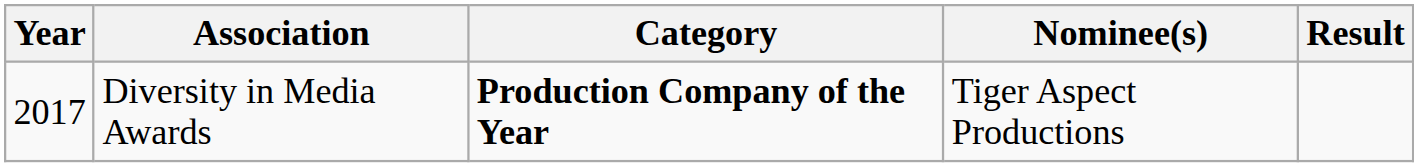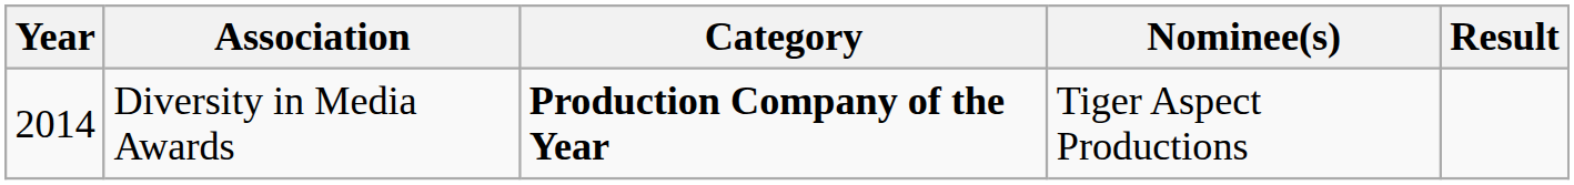Diversity in Media Awards | Year: 2017 -> 2014
